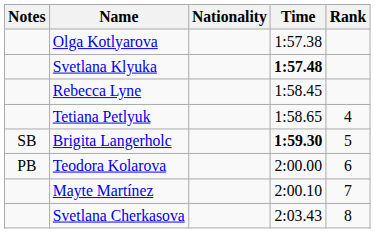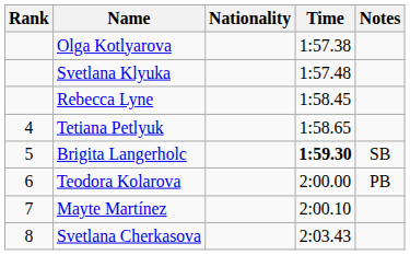columns swapped: Rank <-> Notes
Svetlana Klyuka | Time: bold -> normal
